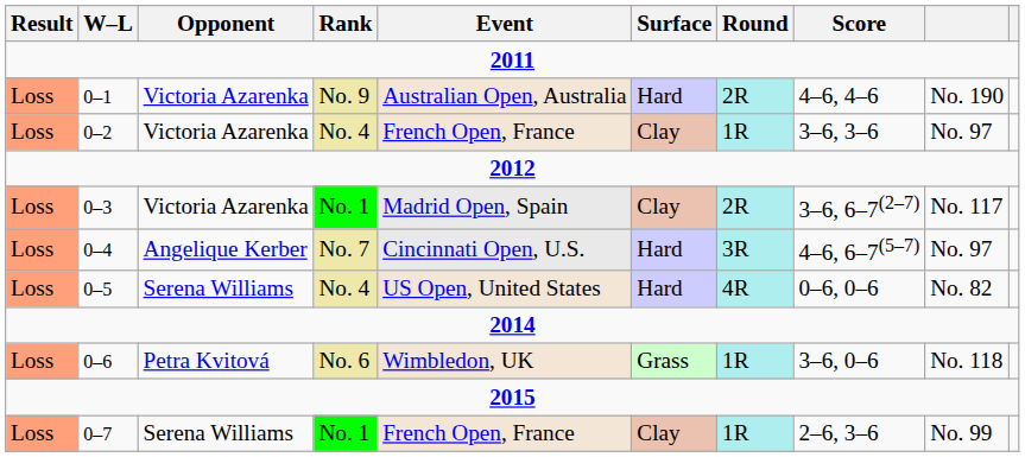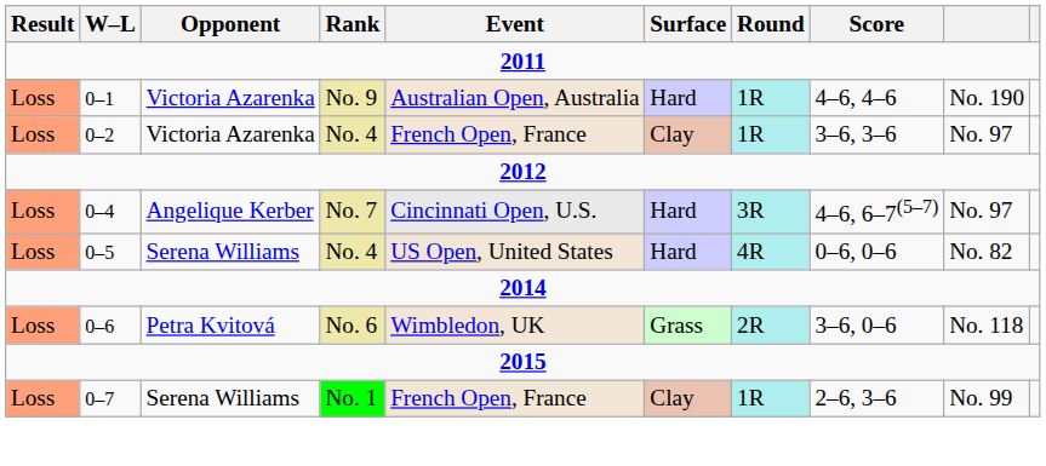0–1 | Round: 2R -> 1R
- row: Loss | 0–3 | Victoria Azarenka | No. 1 | Madrid Open, Spain | Clay | 2R | 3–6, 6–7(2–7) | No. 117
0–6 | Round: 1R -> 2R
